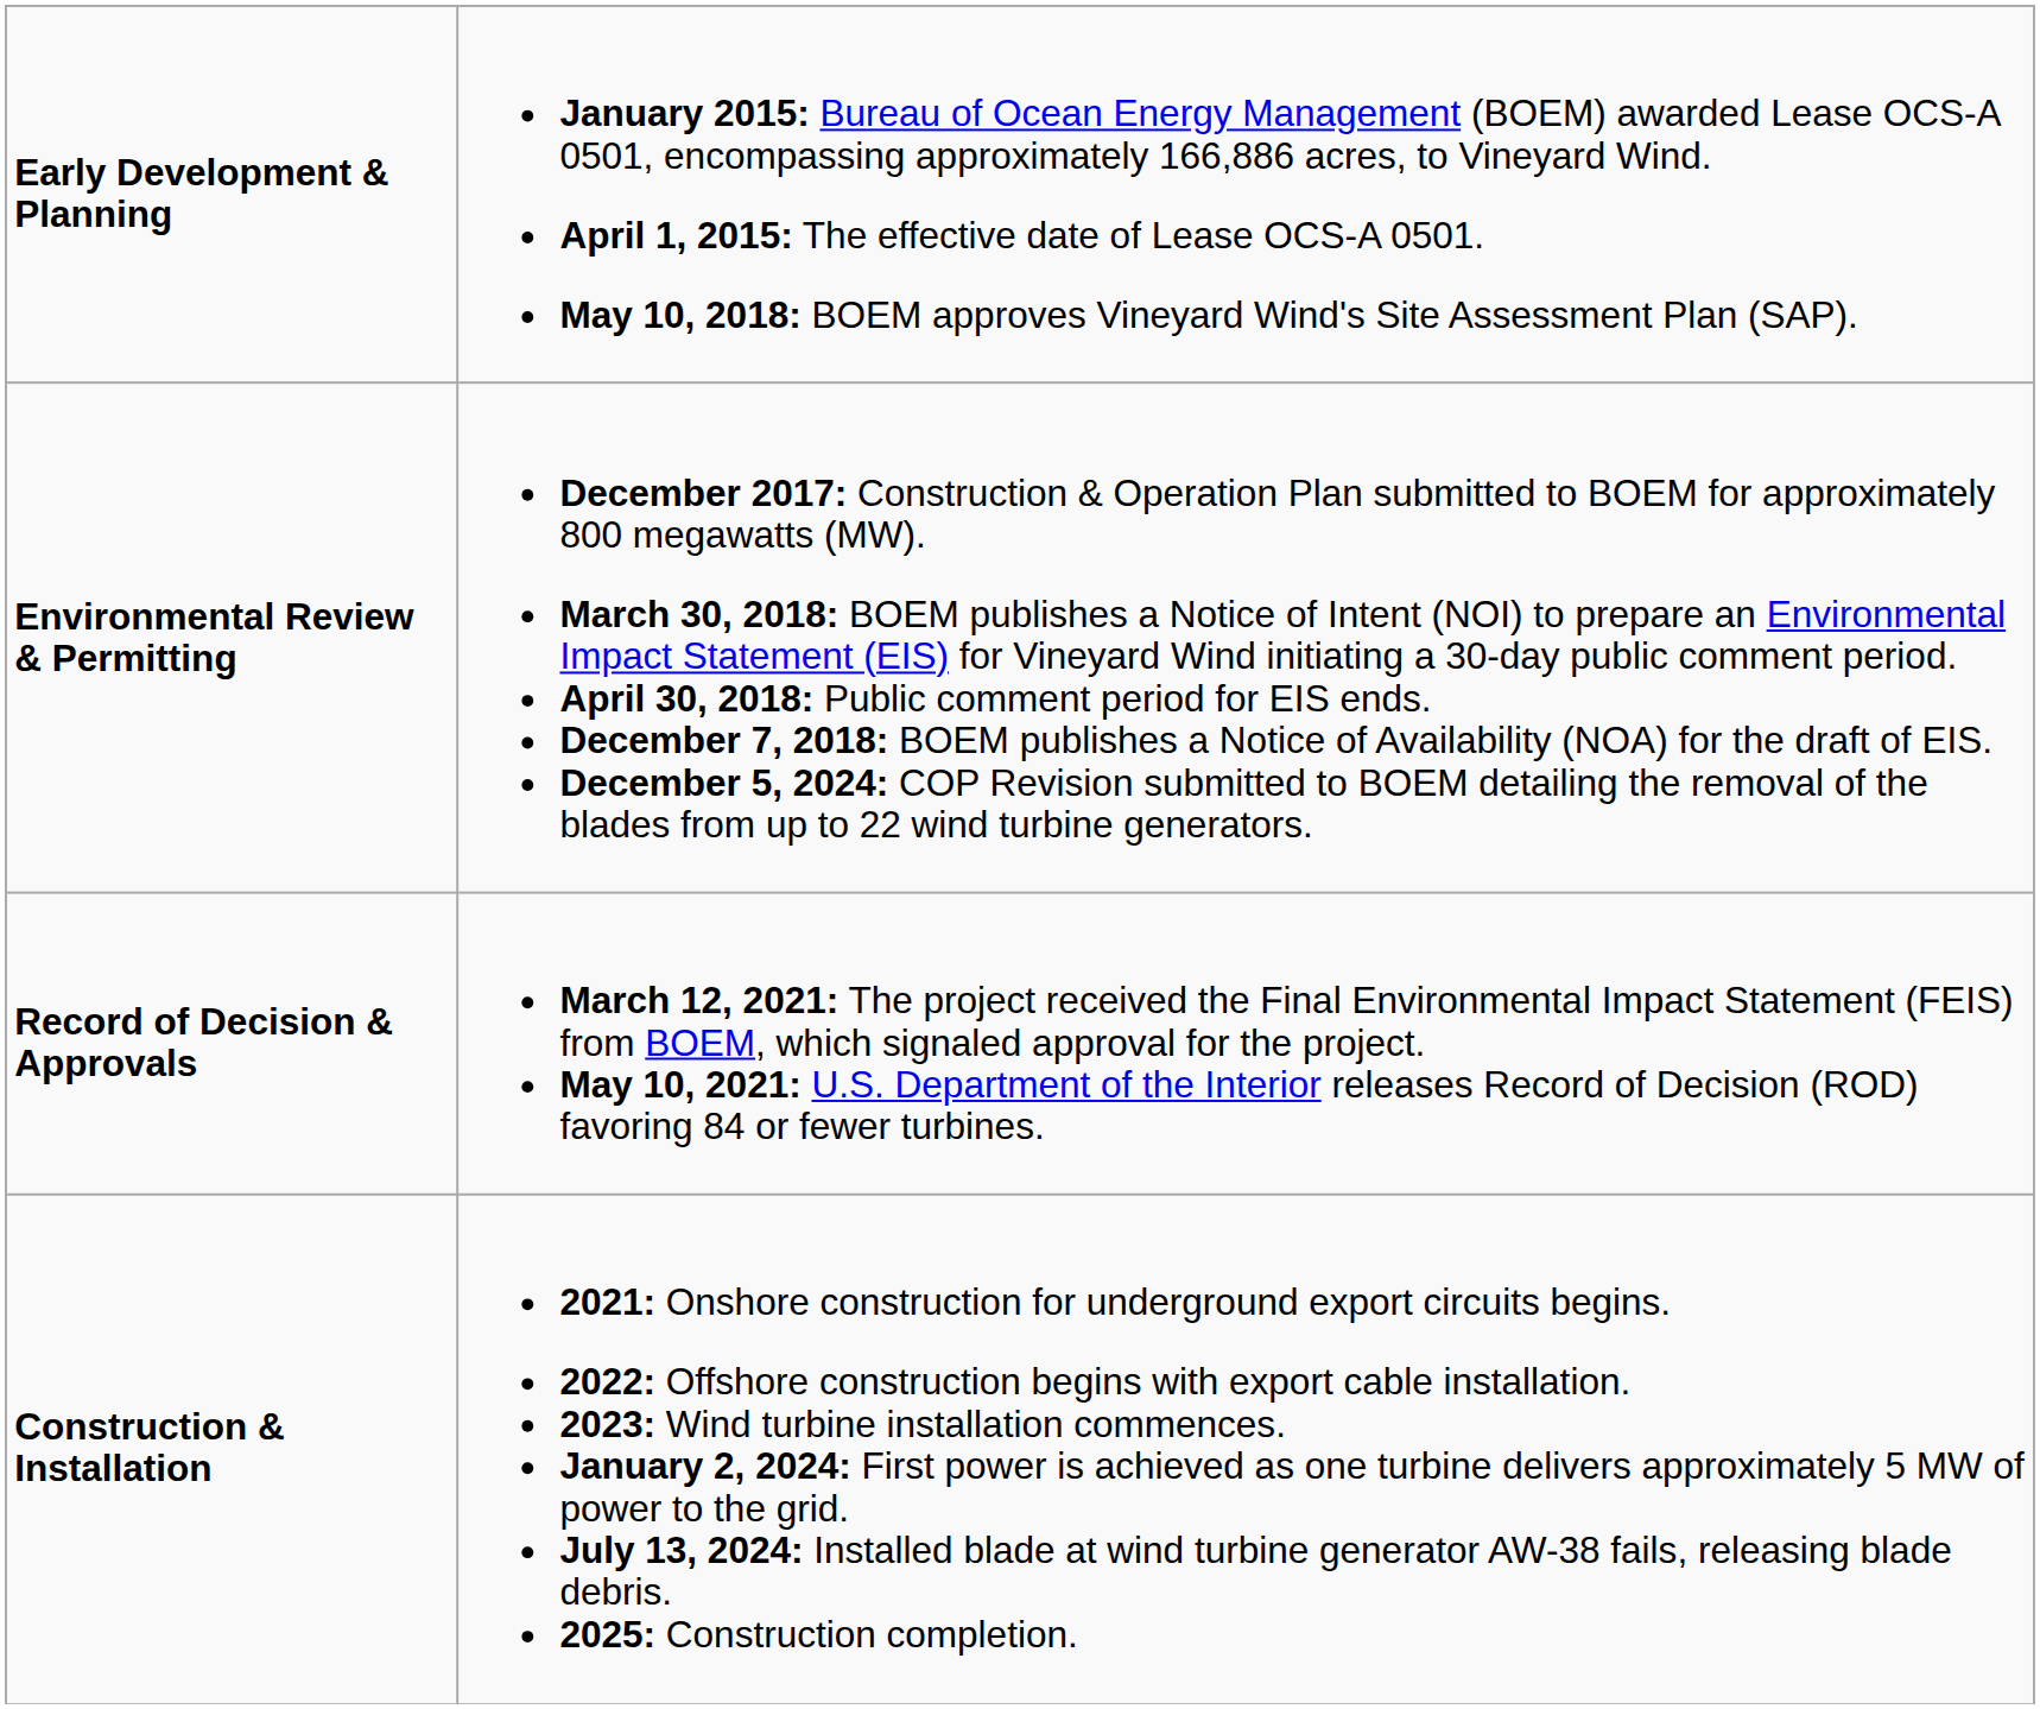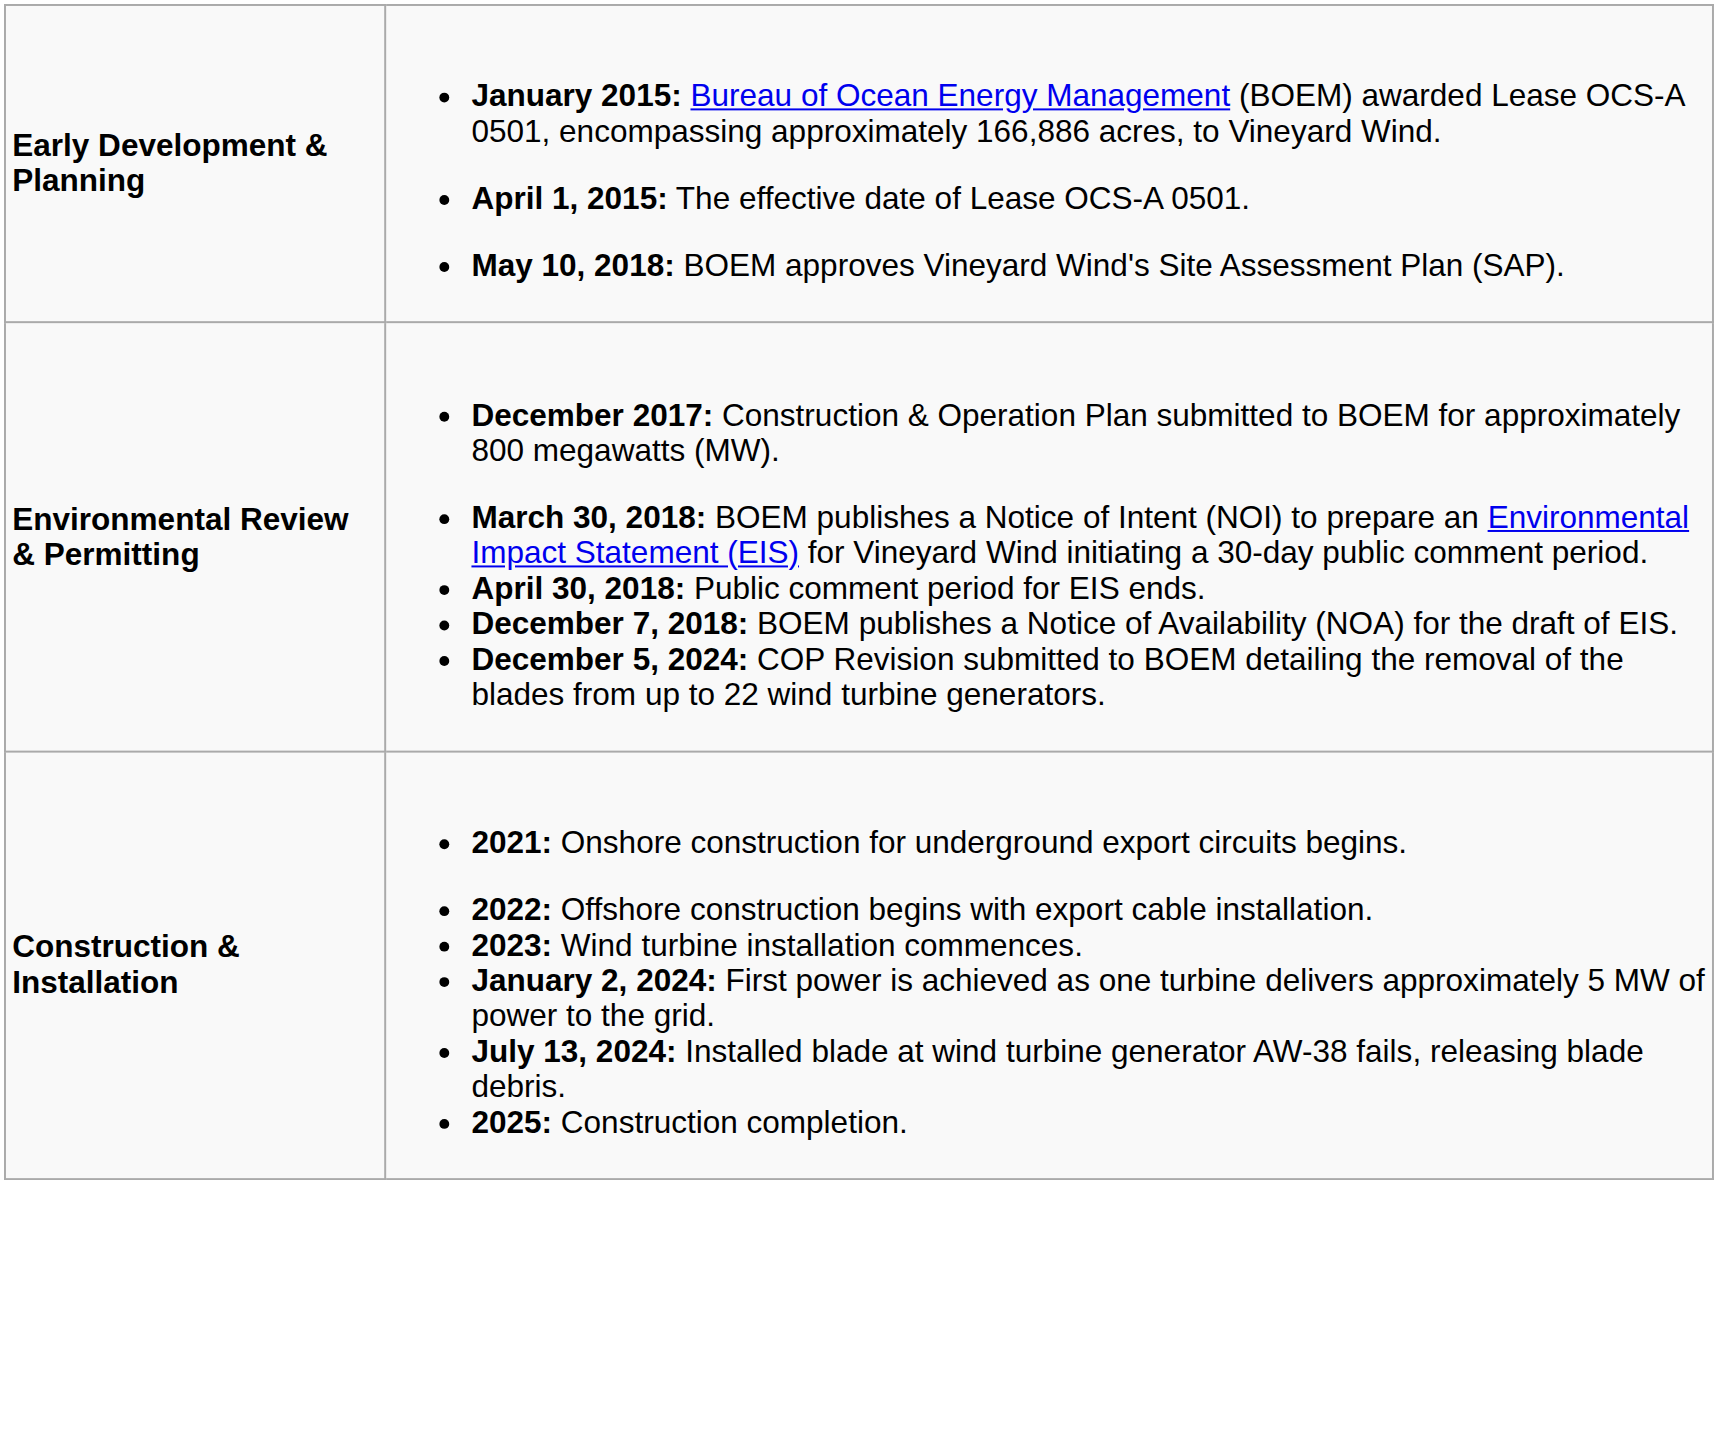- row: Record of Decision & Approvals | March 12, 2021: The project received the Final Environmental Impact Statement (FEIS) from BOEM, which signaled approval for the project. May 10, 2021: U.S. Department of the Interior releases Record of Decision (ROD) favoring 84 or fewer turbines.
